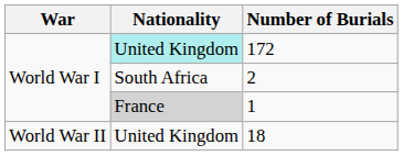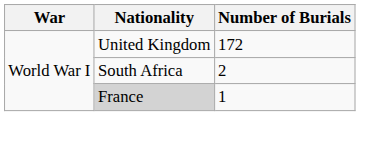172 | Nationality: paleturquoise background -> no background
- row: World War II | United Kingdom | 18
